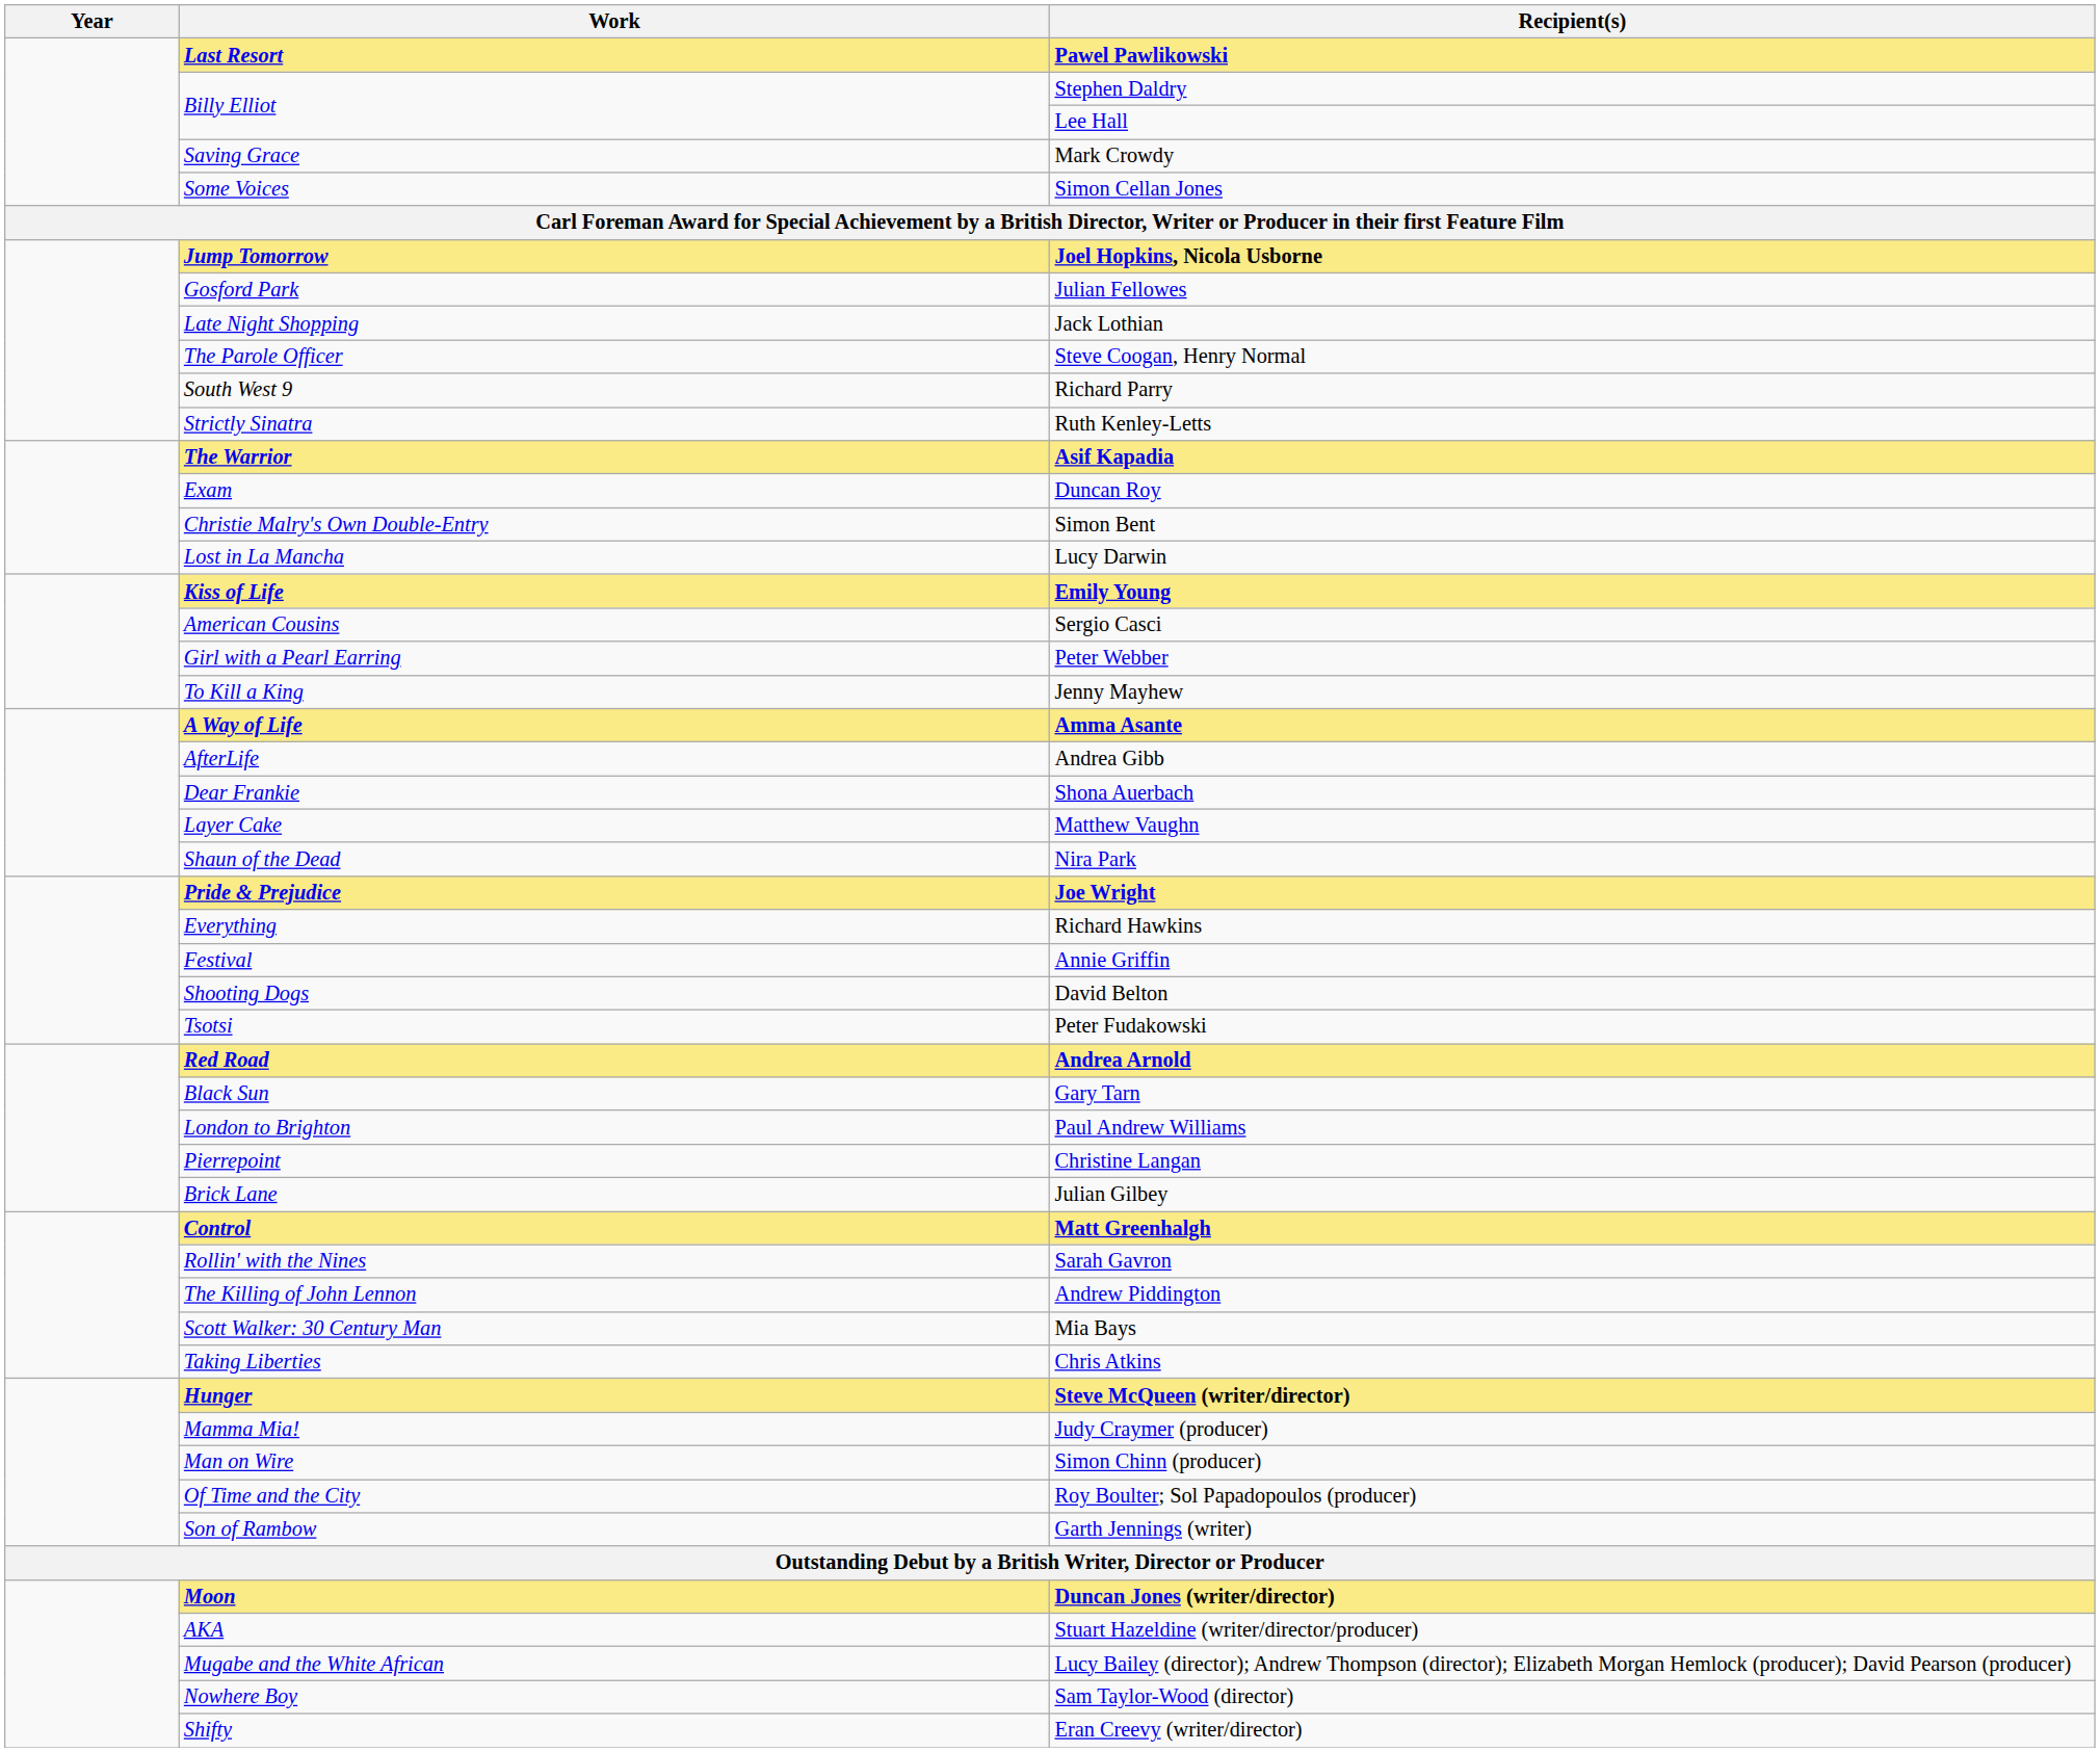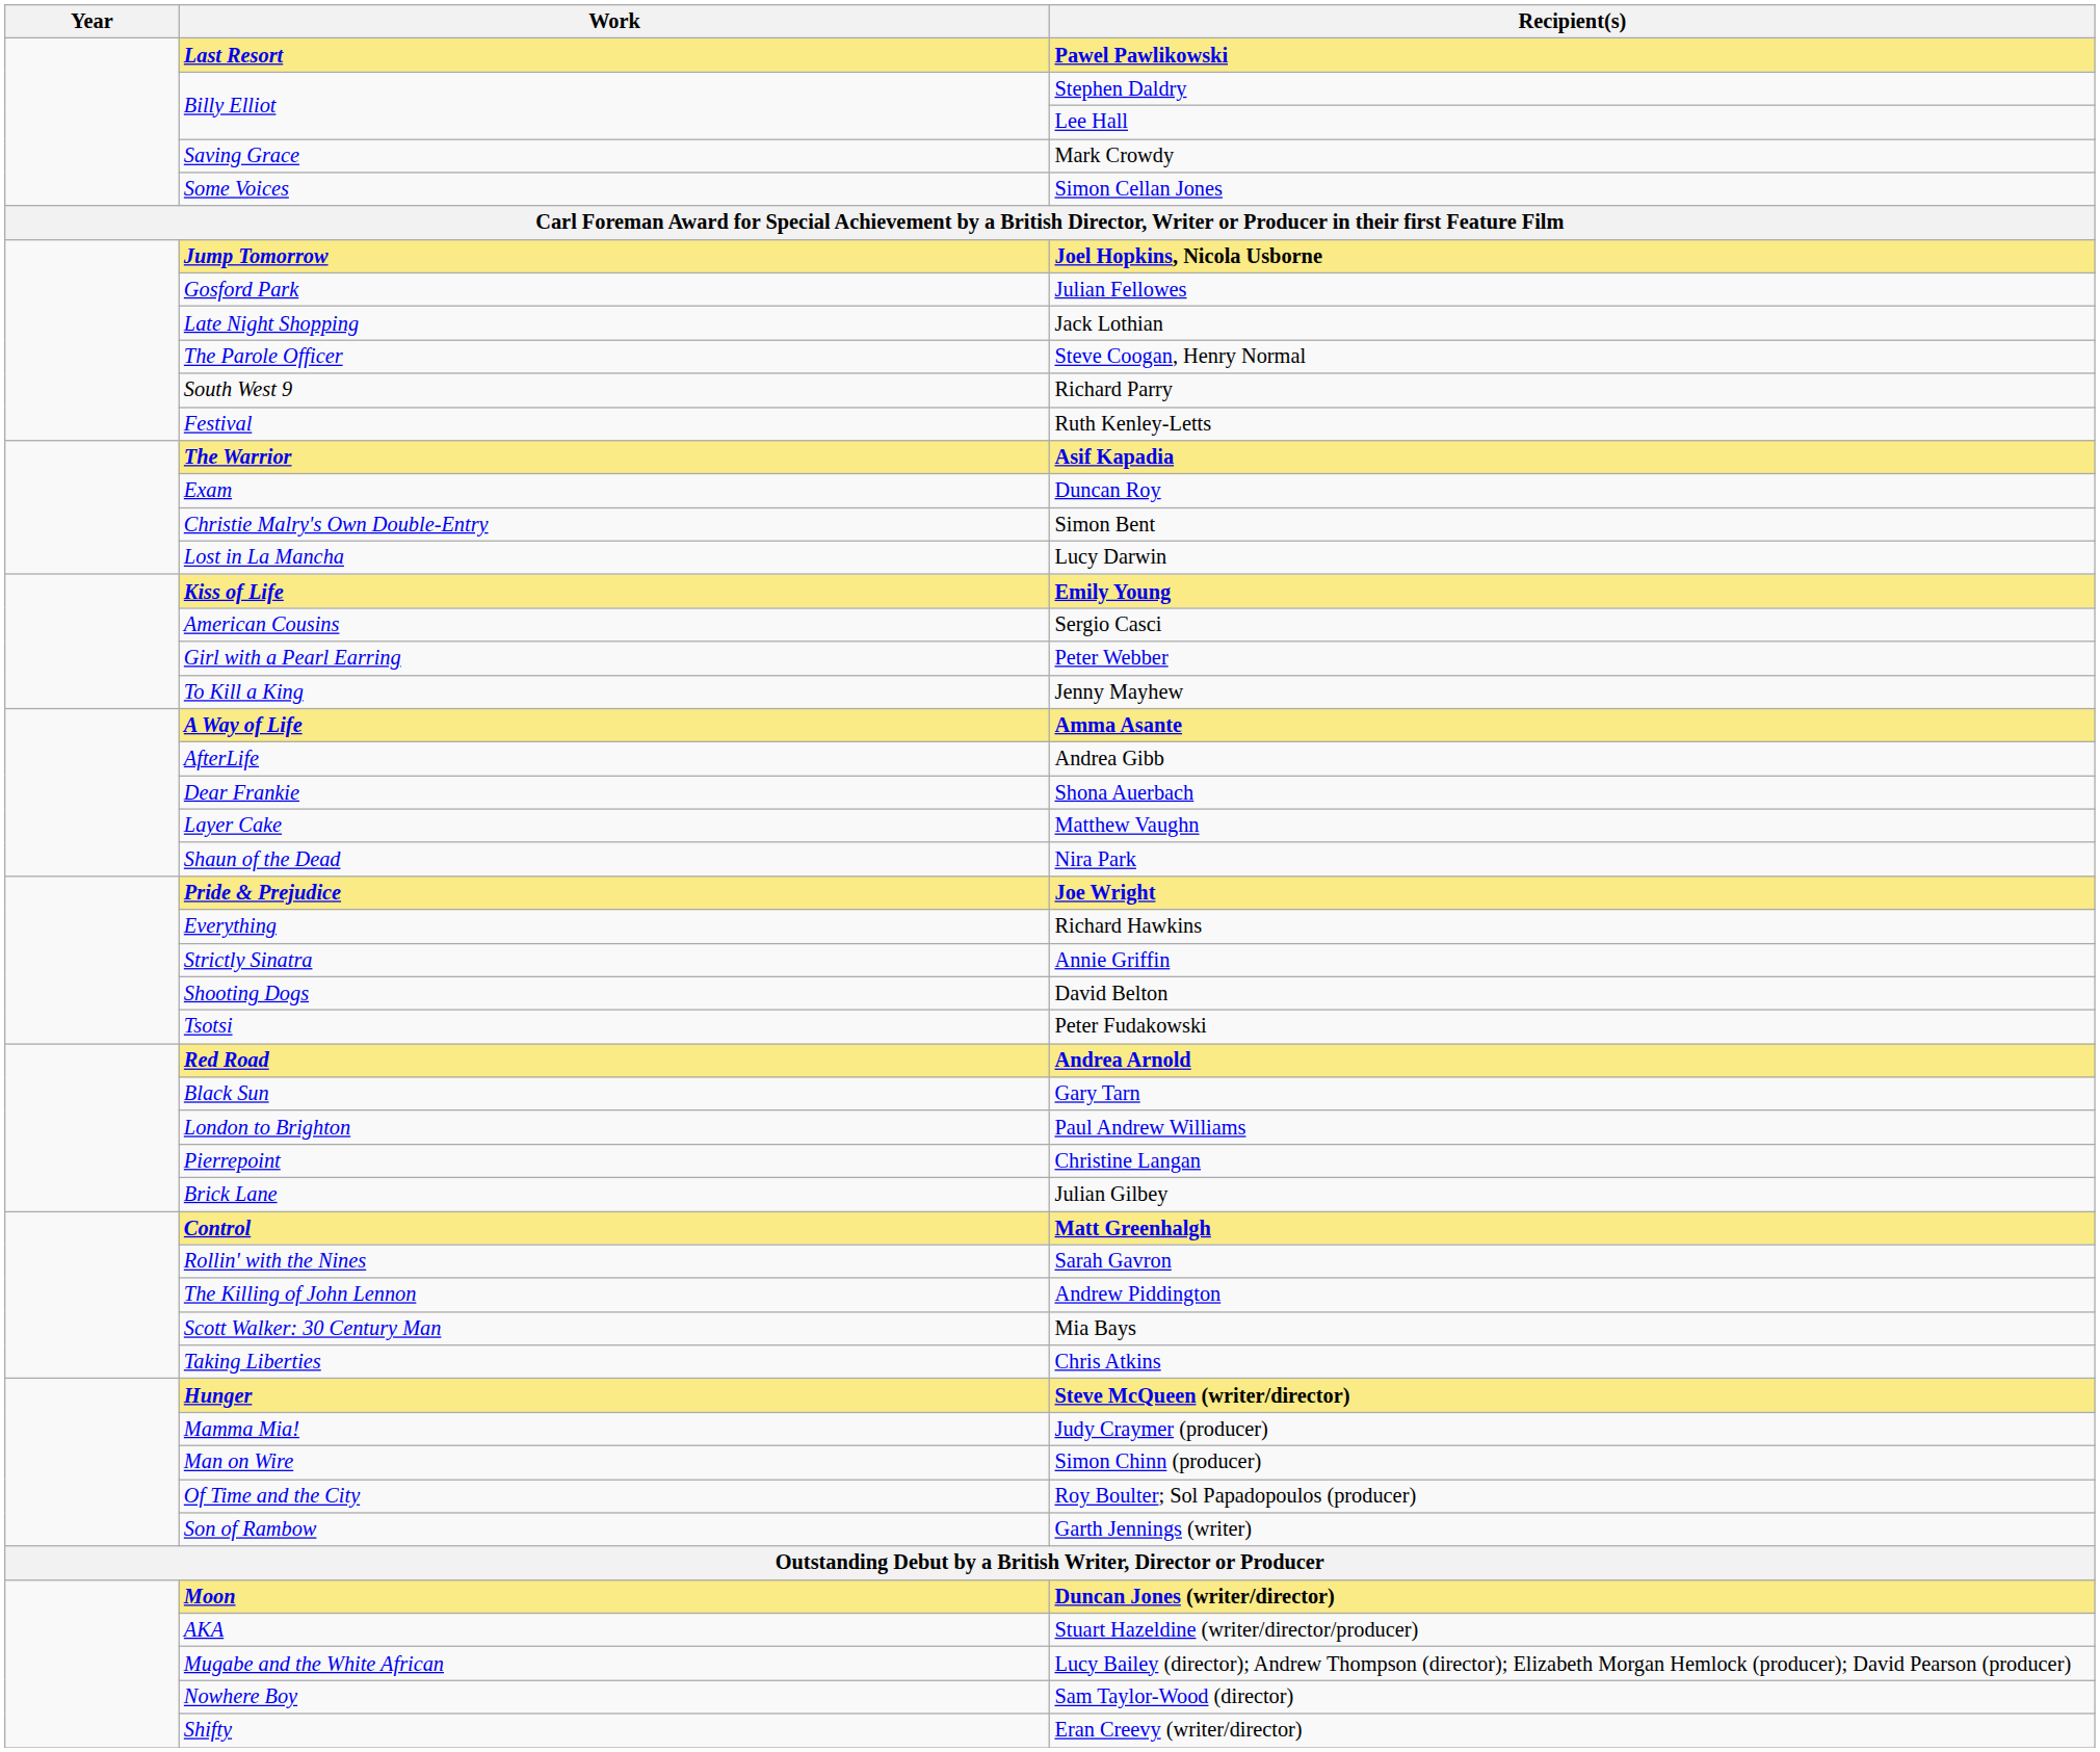Ruth Kenley-Letts | Work: Strictly Sinatra -> Festival
Annie Griffin | Work: Festival -> Strictly Sinatra
